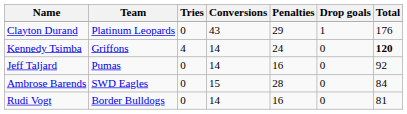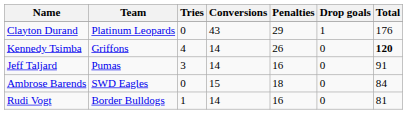Kennedy Tsimba | Penalties: 24 -> 26
Jeff Taljard | Tries: 0 -> 3
Jeff Taljard | Total: 92 -> 91
Ambrose Barends | Penalties: 28 -> 18
Rudi Vogt | Tries: 0 -> 1
